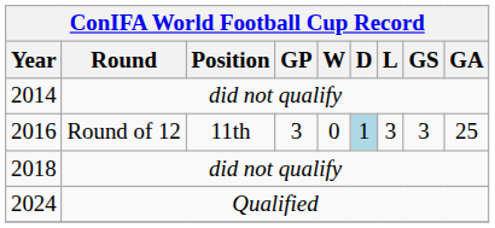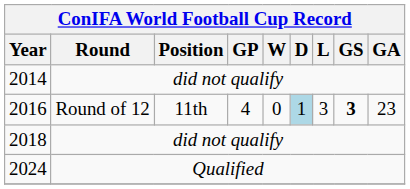2016 | GP: 3 -> 4
2016 | GS: normal -> bold
2016 | GA: 25 -> 23
